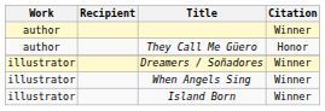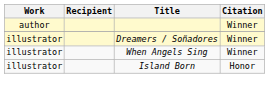- row: author | They Call Me Güero | Honor
Island Born | Citation: Winner -> Honor
